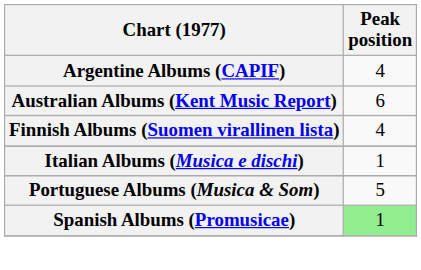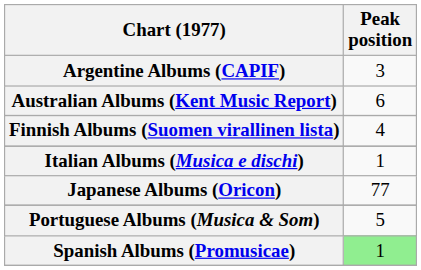Argentine Albums (CAPIF) | Peak position: 4 -> 3
+ row: Japanese Albums (Oricon) | 77
